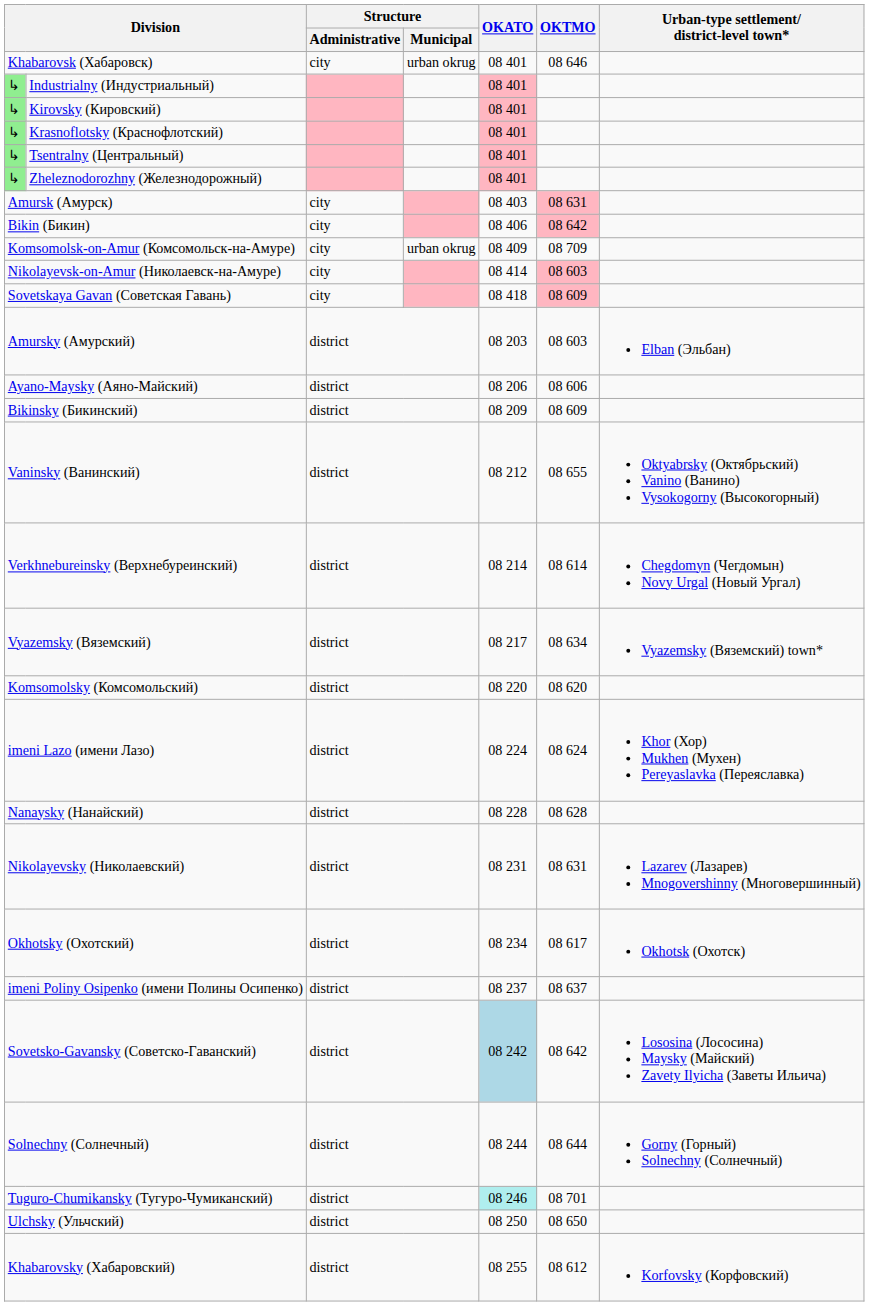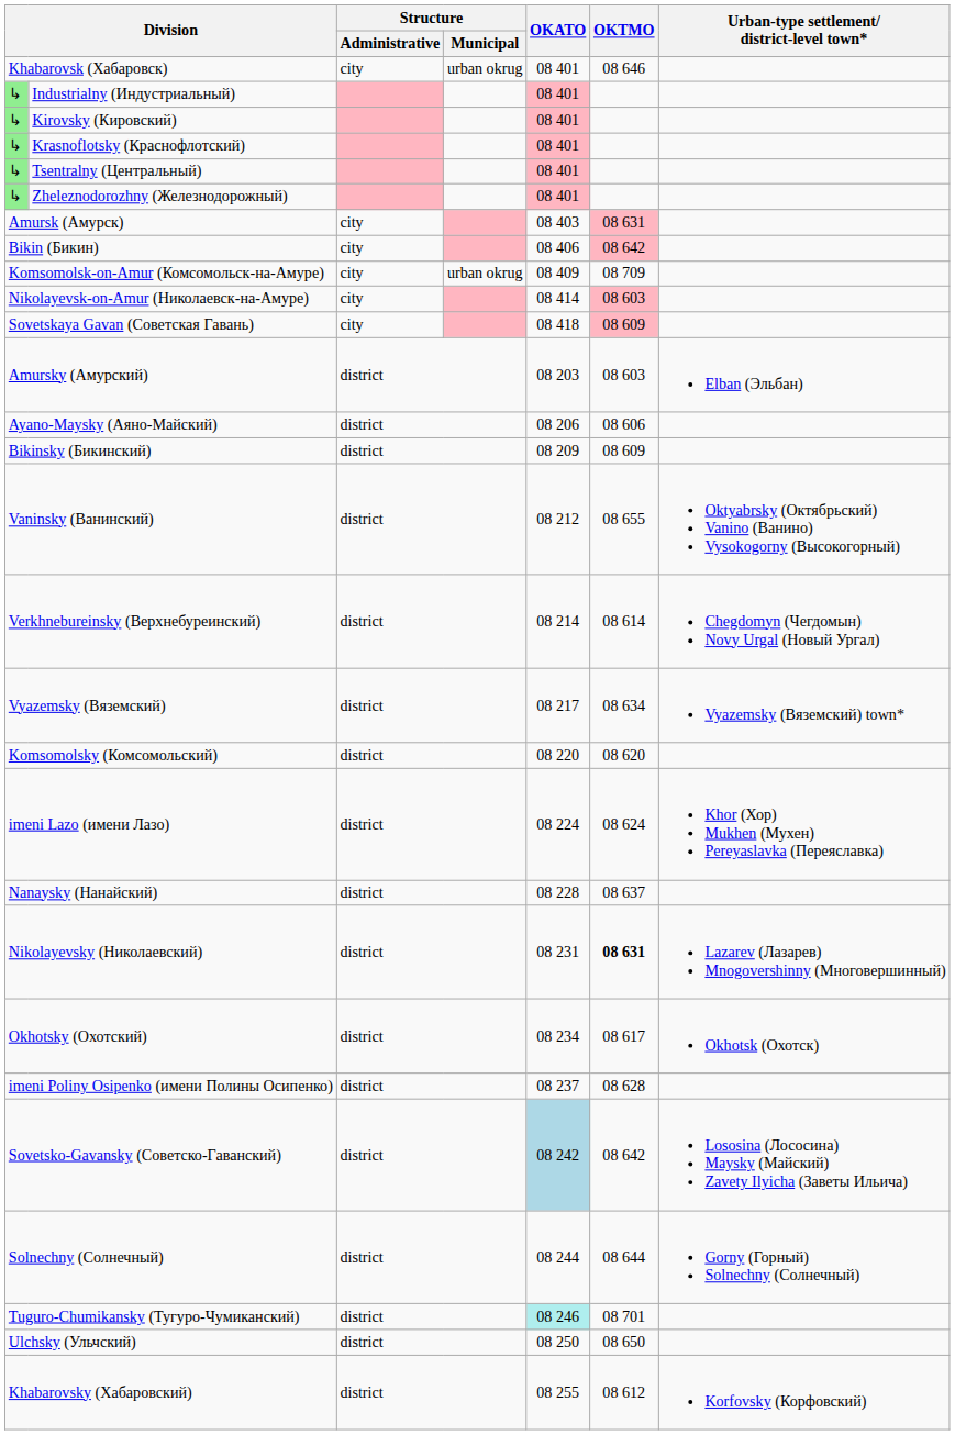Nanaysky (Нанайский) | OKTMO: 08 628 -> 08 637
Nikolayevsky (Николаевский) | OKTMO: normal -> bold
imeni Poliny Osipenko (имени Полины Осипенко) | OKTMO: 08 637 -> 08 628
